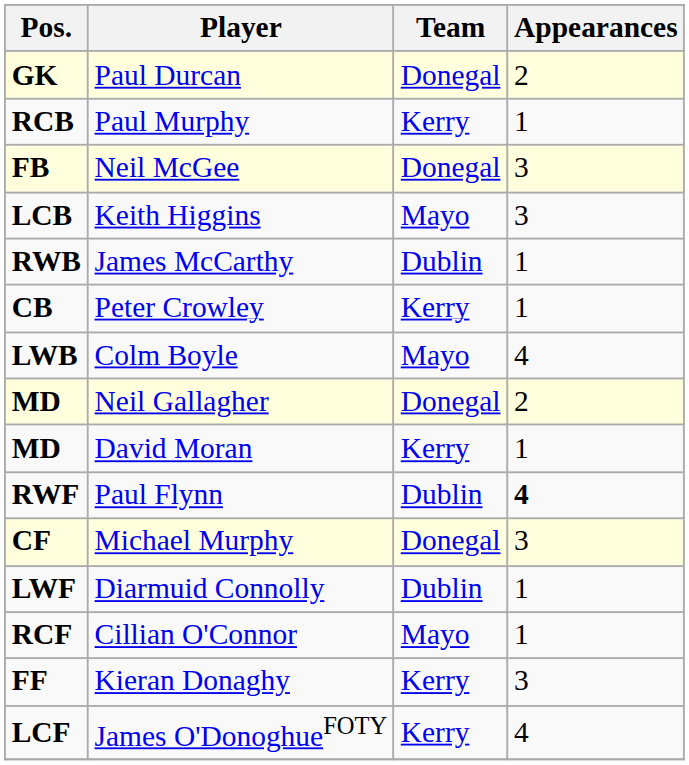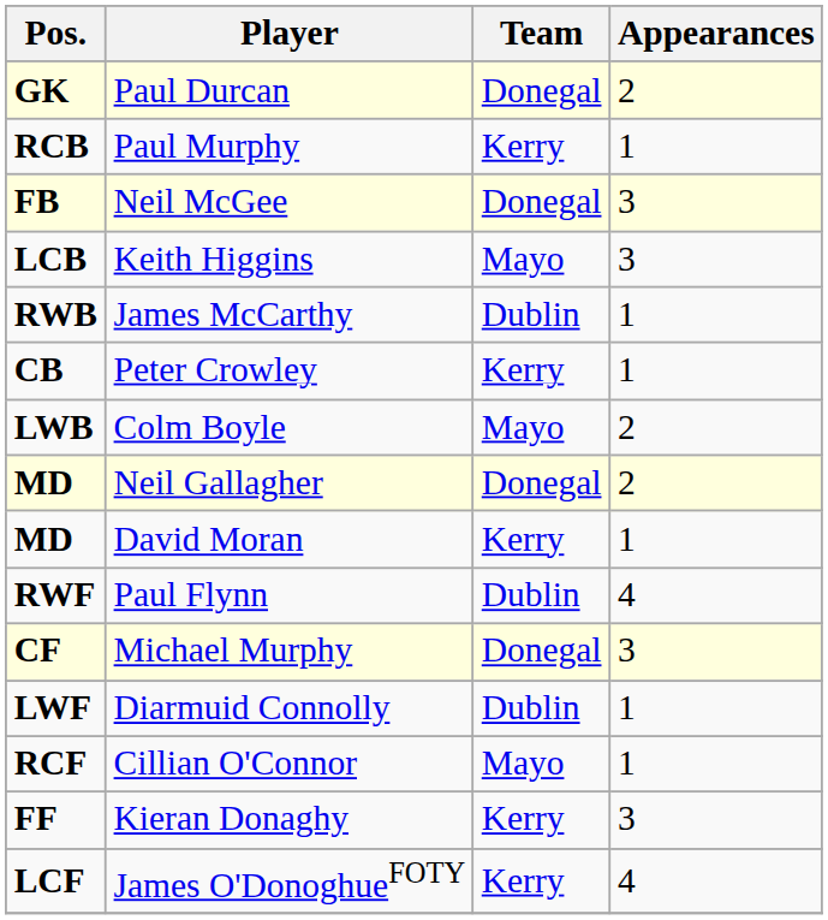Colm Boyle | Appearances: 4 -> 2
Paul Flynn | Appearances: bold -> normal
